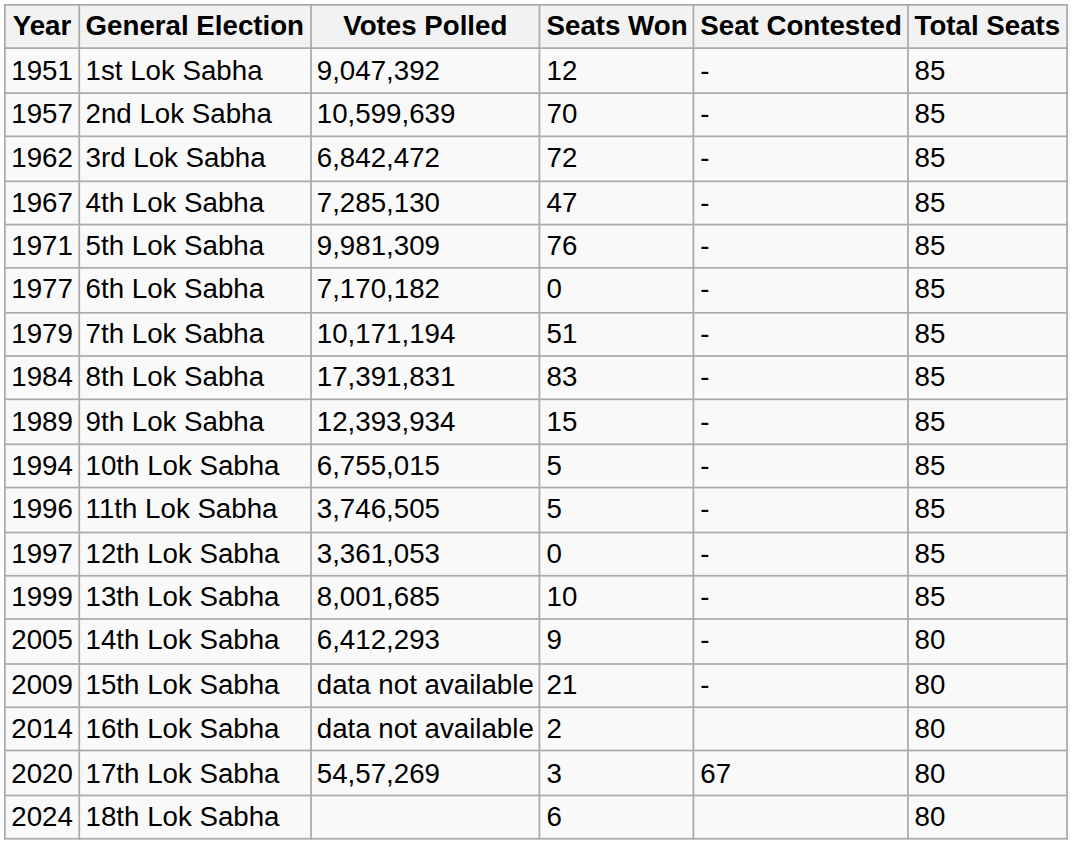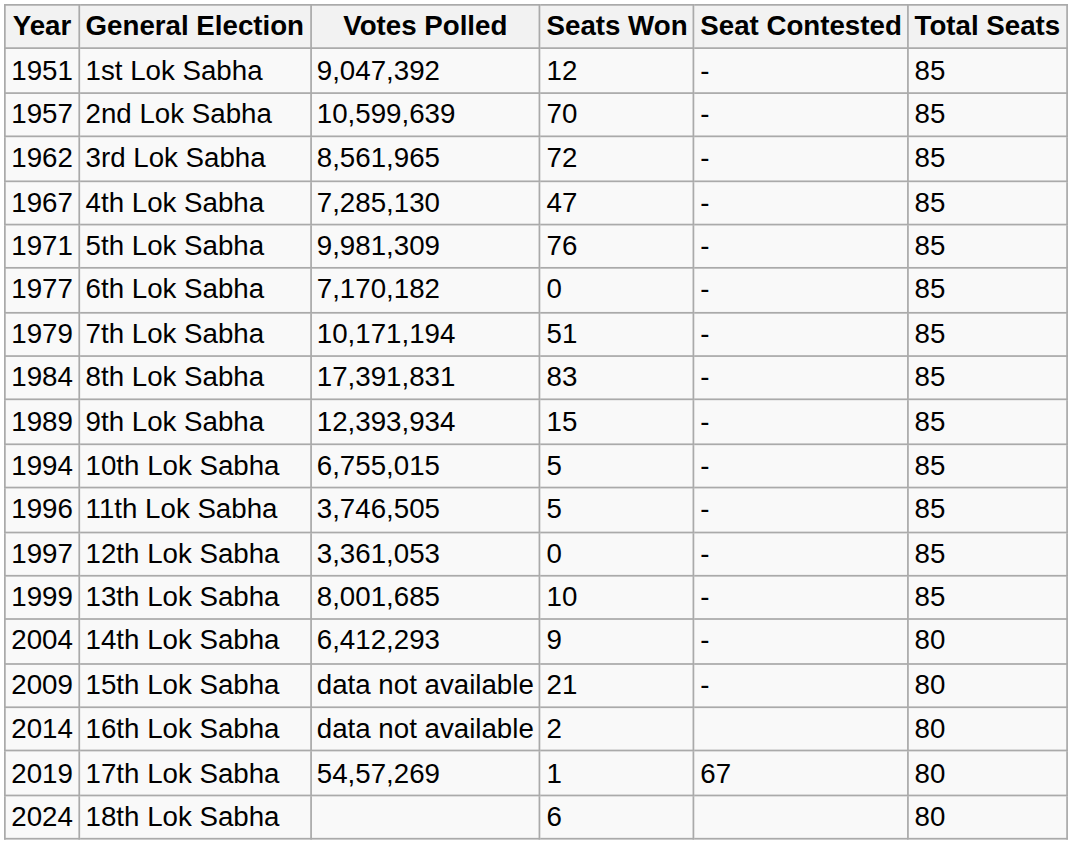3rd Lok Sabha | Votes Polled: 6,842,472 -> 8,561,965
14th Lok Sabha | Year: 2005 -> 2004
17th Lok Sabha | Year: 2020 -> 2019
17th Lok Sabha | Seats Won: 3 -> 1
